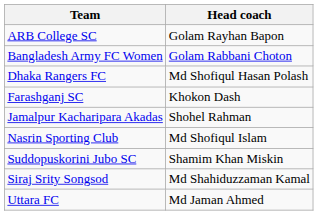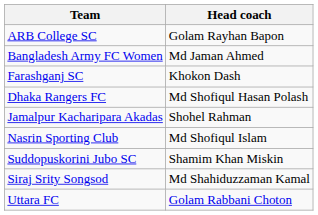Bangladesh Army FC Women | Head coach: Golam Rabbani Choton -> Md Jaman Ahmed
rows swapped: Dhaka Rangers FC <-> Farashganj SC
Uttara FC | Head coach: Md Jaman Ahmed -> Golam Rabbani Choton
